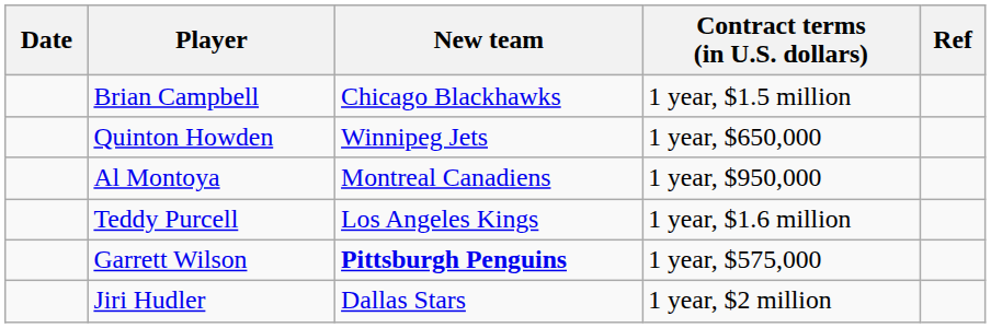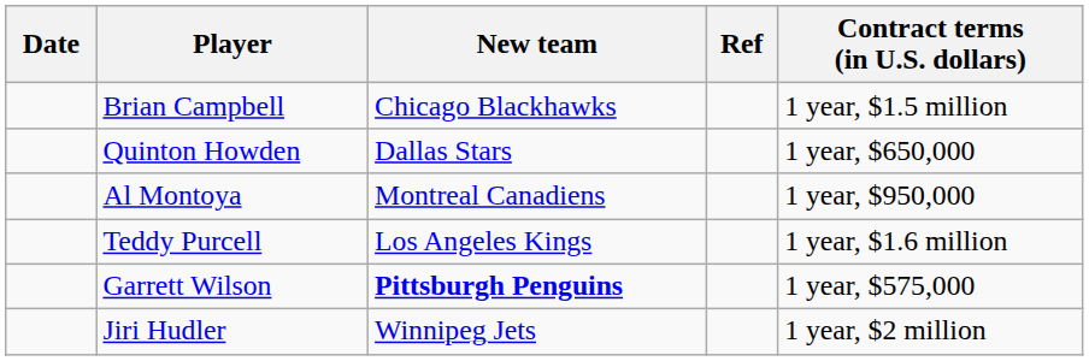columns swapped: Contract terms (in U.S. dollars) <-> Ref
Quinton Howden | New team: Winnipeg Jets -> Dallas Stars
Jiri Hudler | New team: Dallas Stars -> Winnipeg Jets
